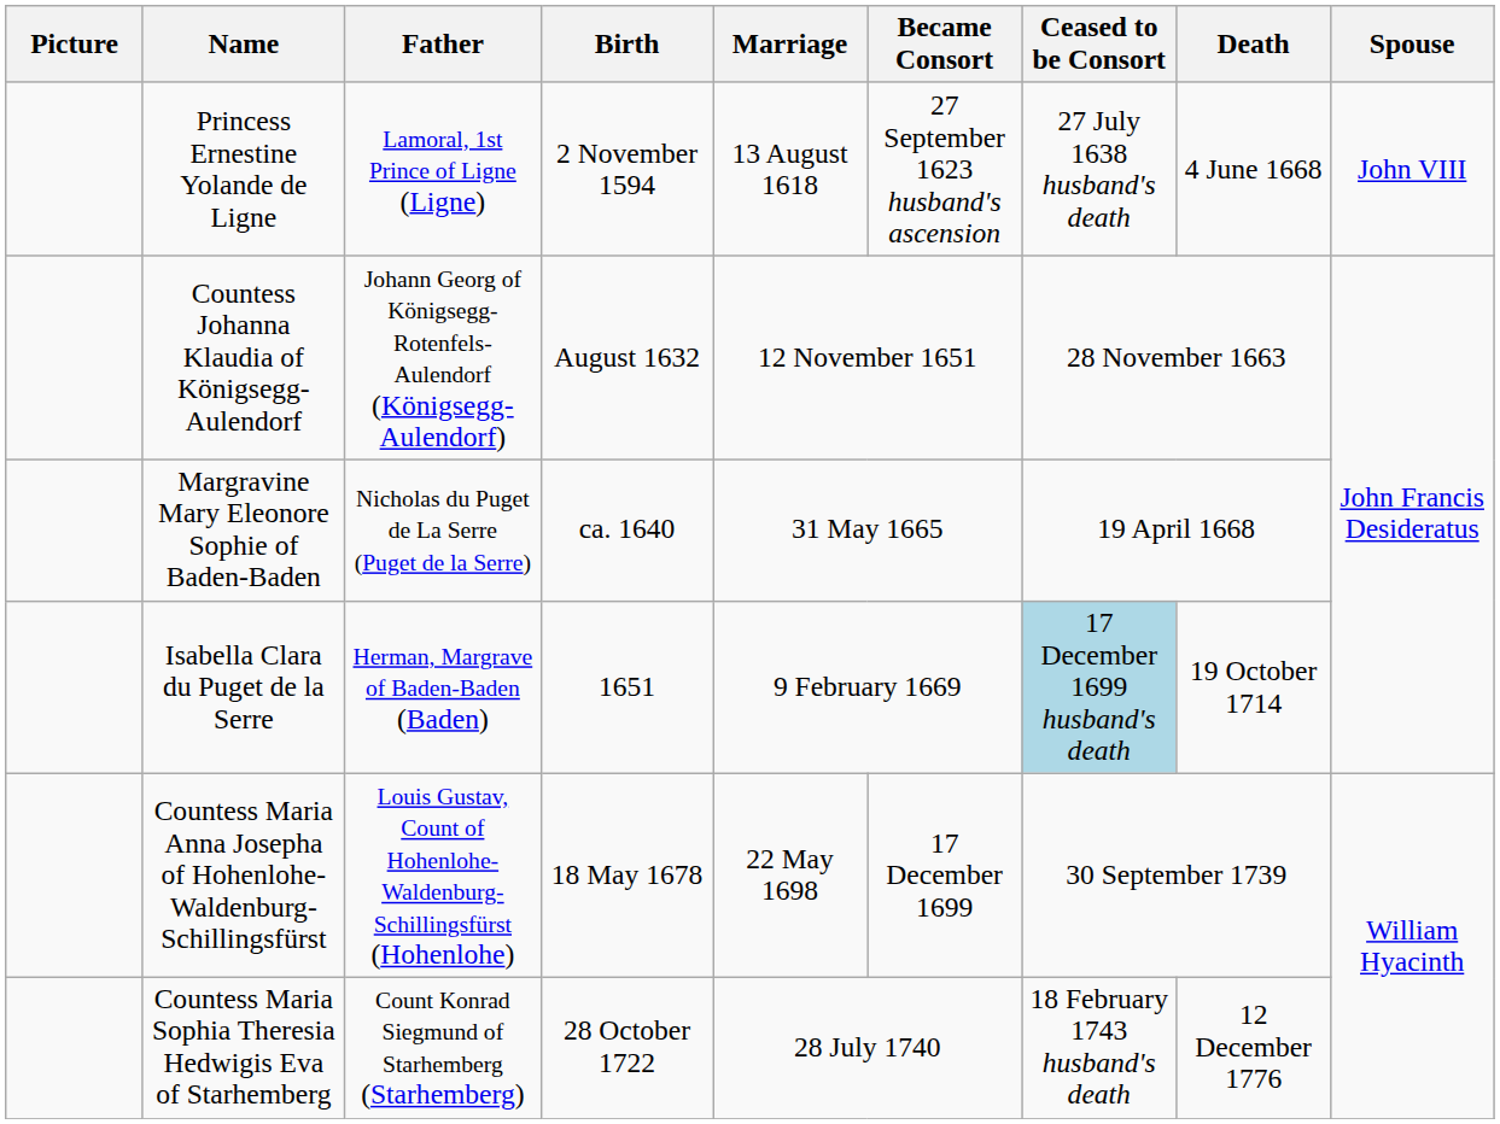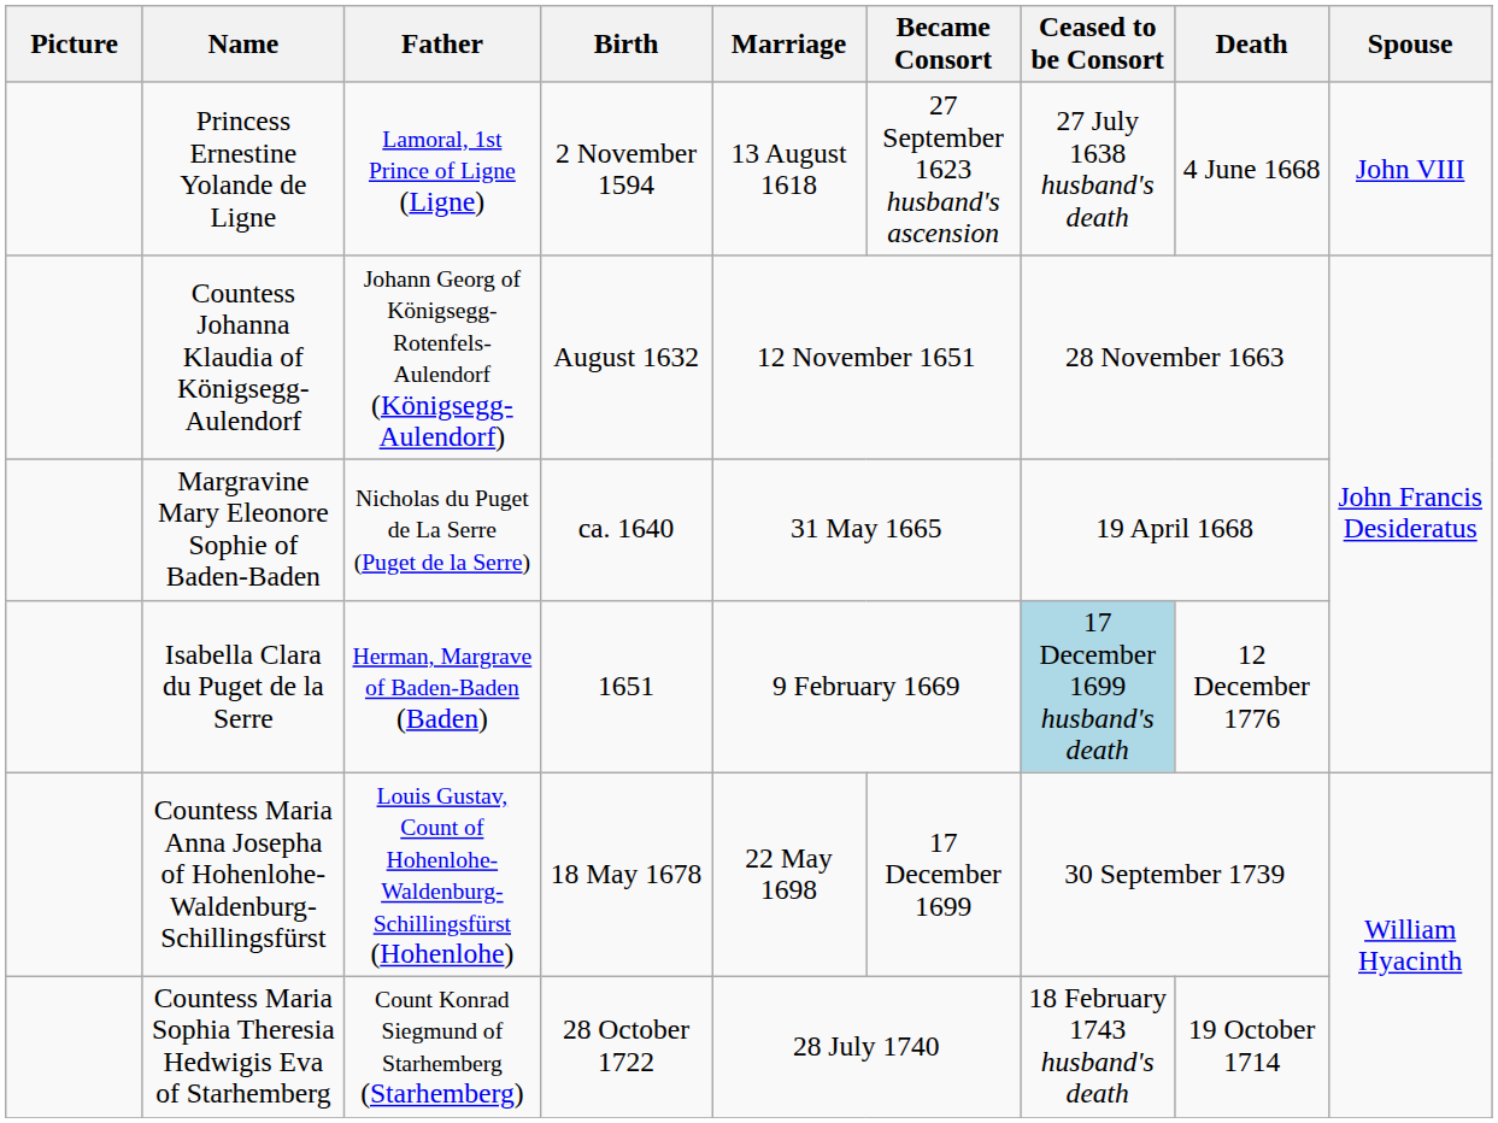Isabella Clara du Puget de la Serre | Death: 19 October 1714 -> 12 December 1776
Countess Maria Sophia Theresia Hedwigis Eva of Starhemberg | Death: 12 December 1776 -> 19 October 1714
